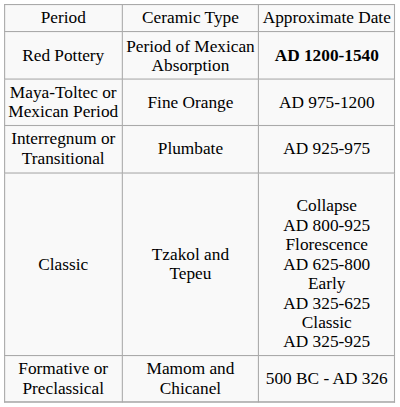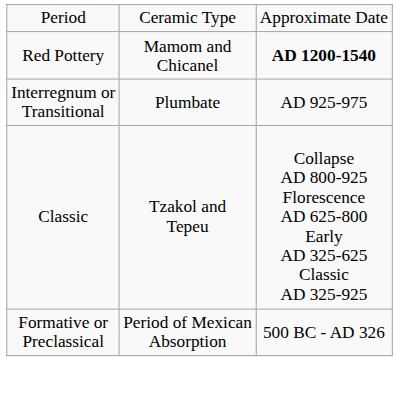Red Pottery | column 2: Period of Mexican Absorption -> Mamom and Chicanel
- row: Maya-Toltec or Mexican Period | Fine Orange | AD 975-1200
Formative or Preclassical | column 2: Mamom and Chicanel -> Period of Mexican Absorption
